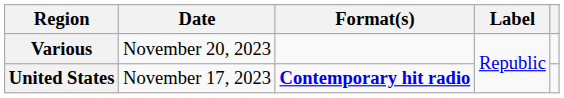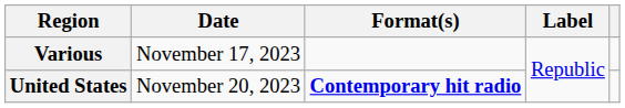Various | Date: November 20, 2023 -> November 17, 2023
United States | Date: November 17, 2023 -> November 20, 2023
